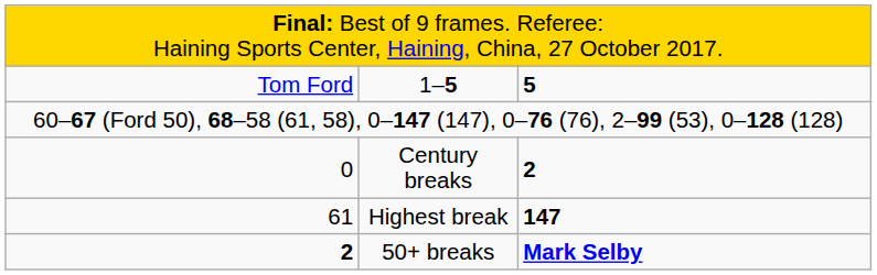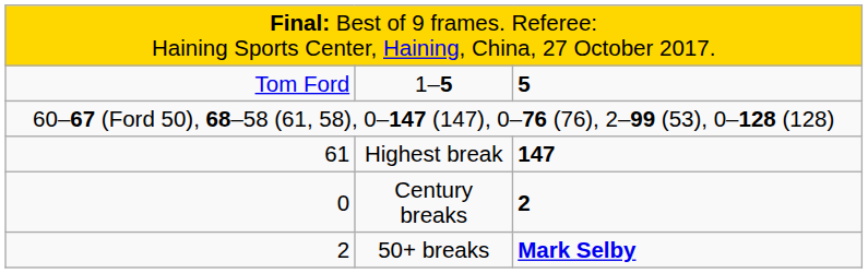rows swapped: Highest break <-> Century breaks
50+ breaks | column 1: bold -> normal
